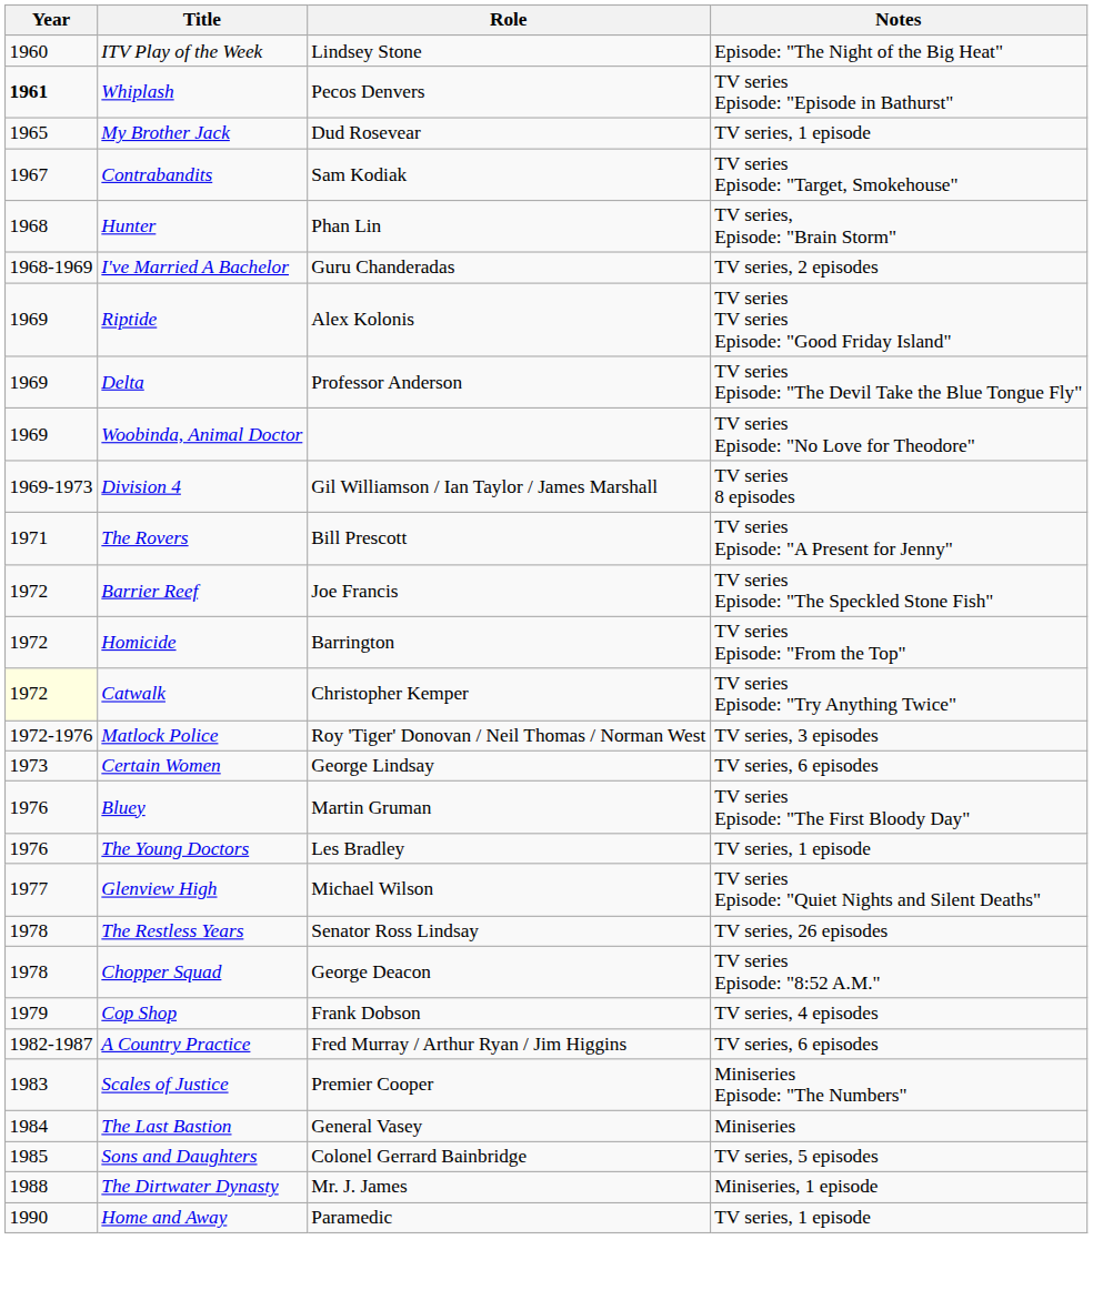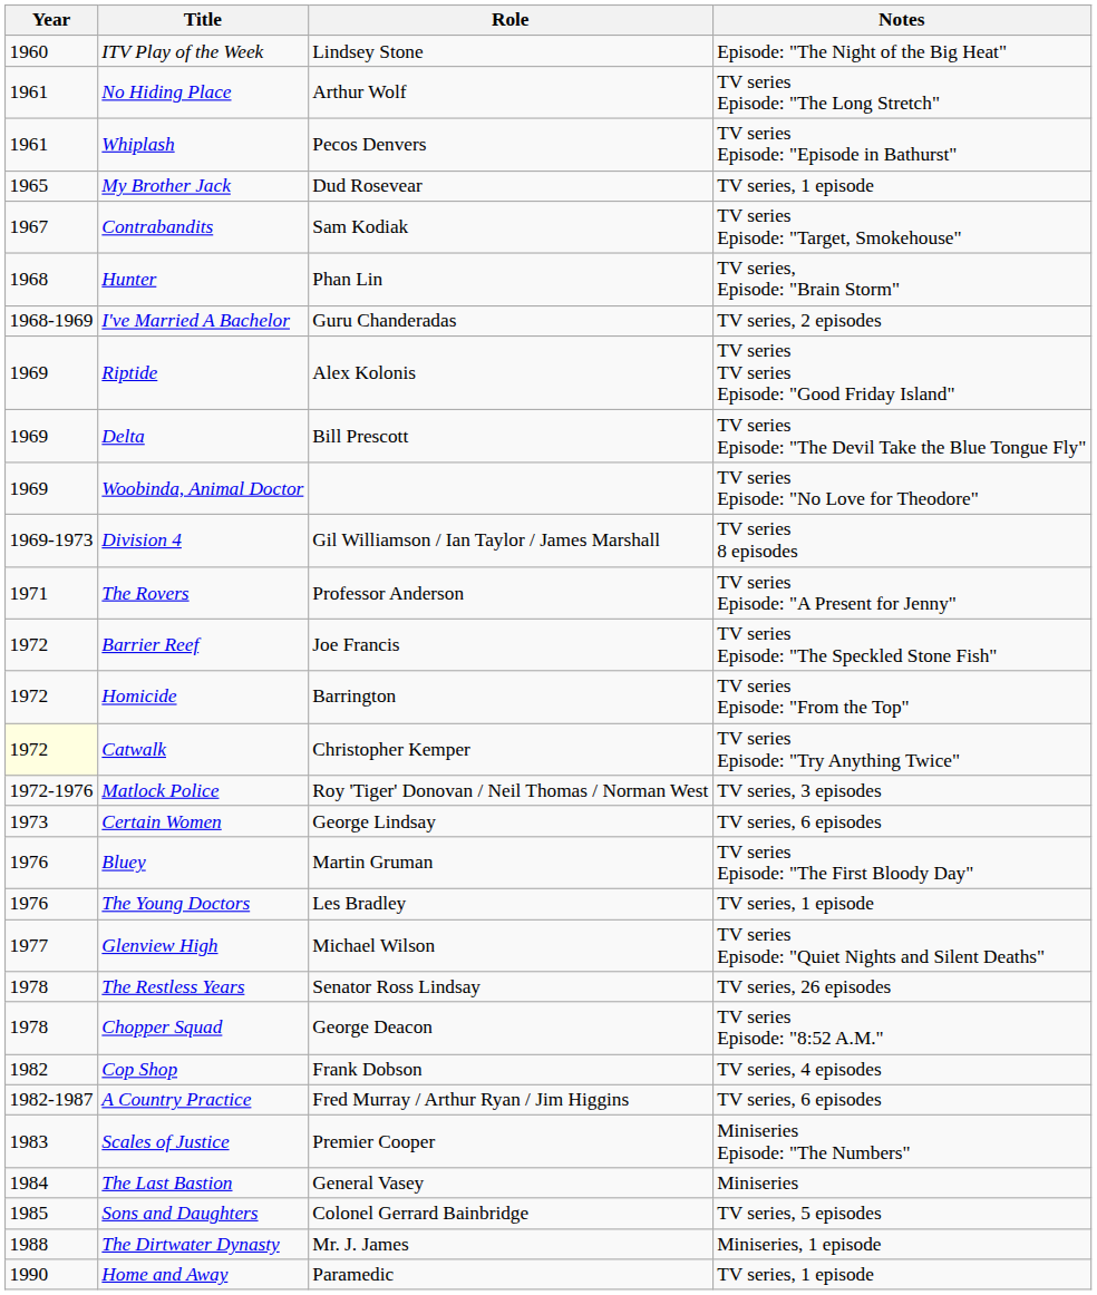+ row: 1961 | No Hiding Place | Arthur Wolf | TV series Episode: "The Long Stretch"
Whiplash | Year: bold -> normal
Delta | Role: Professor Anderson -> Bill Prescott
The Rovers | Role: Bill Prescott -> Professor Anderson
Cop Shop | Year: 1979 -> 1982
